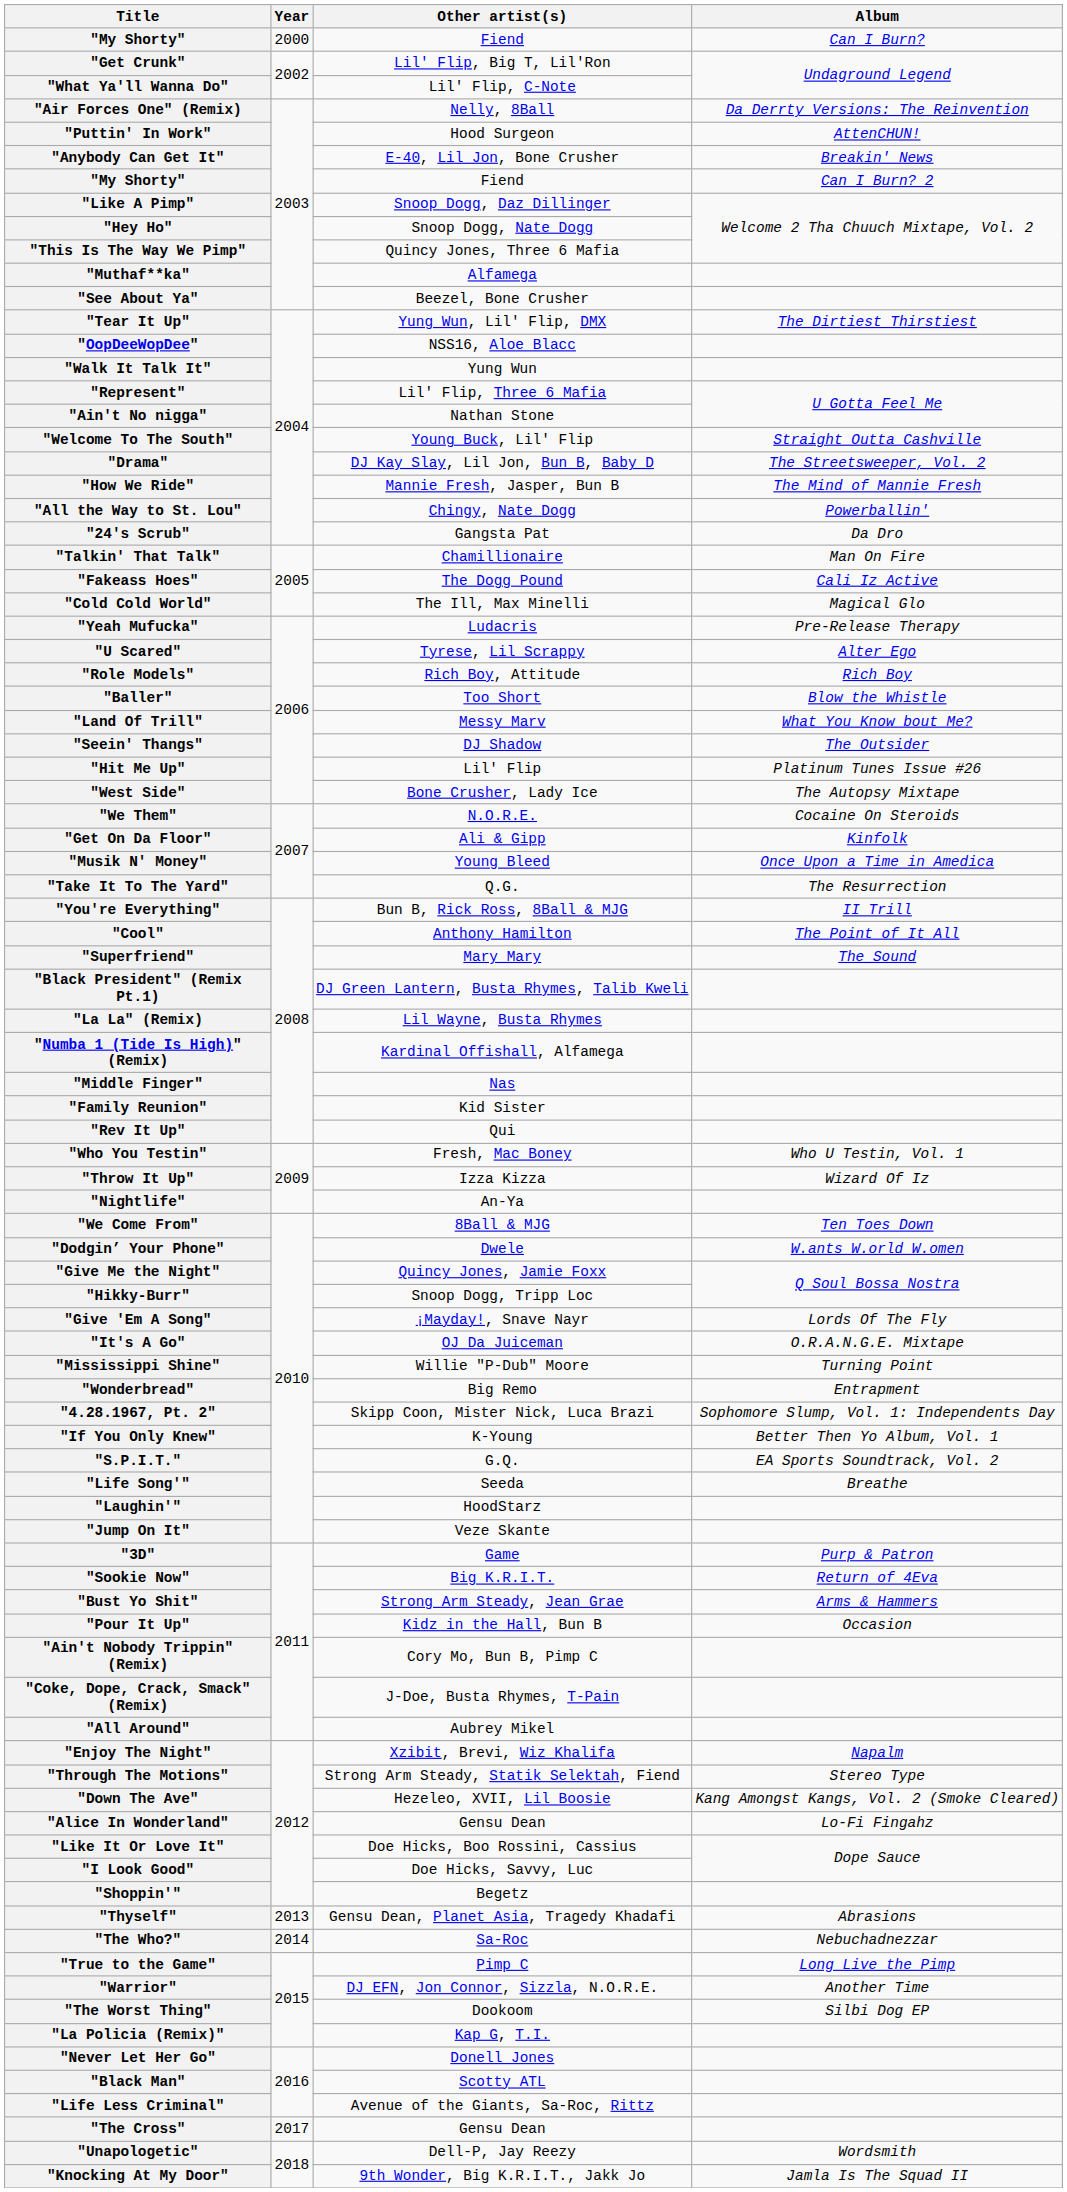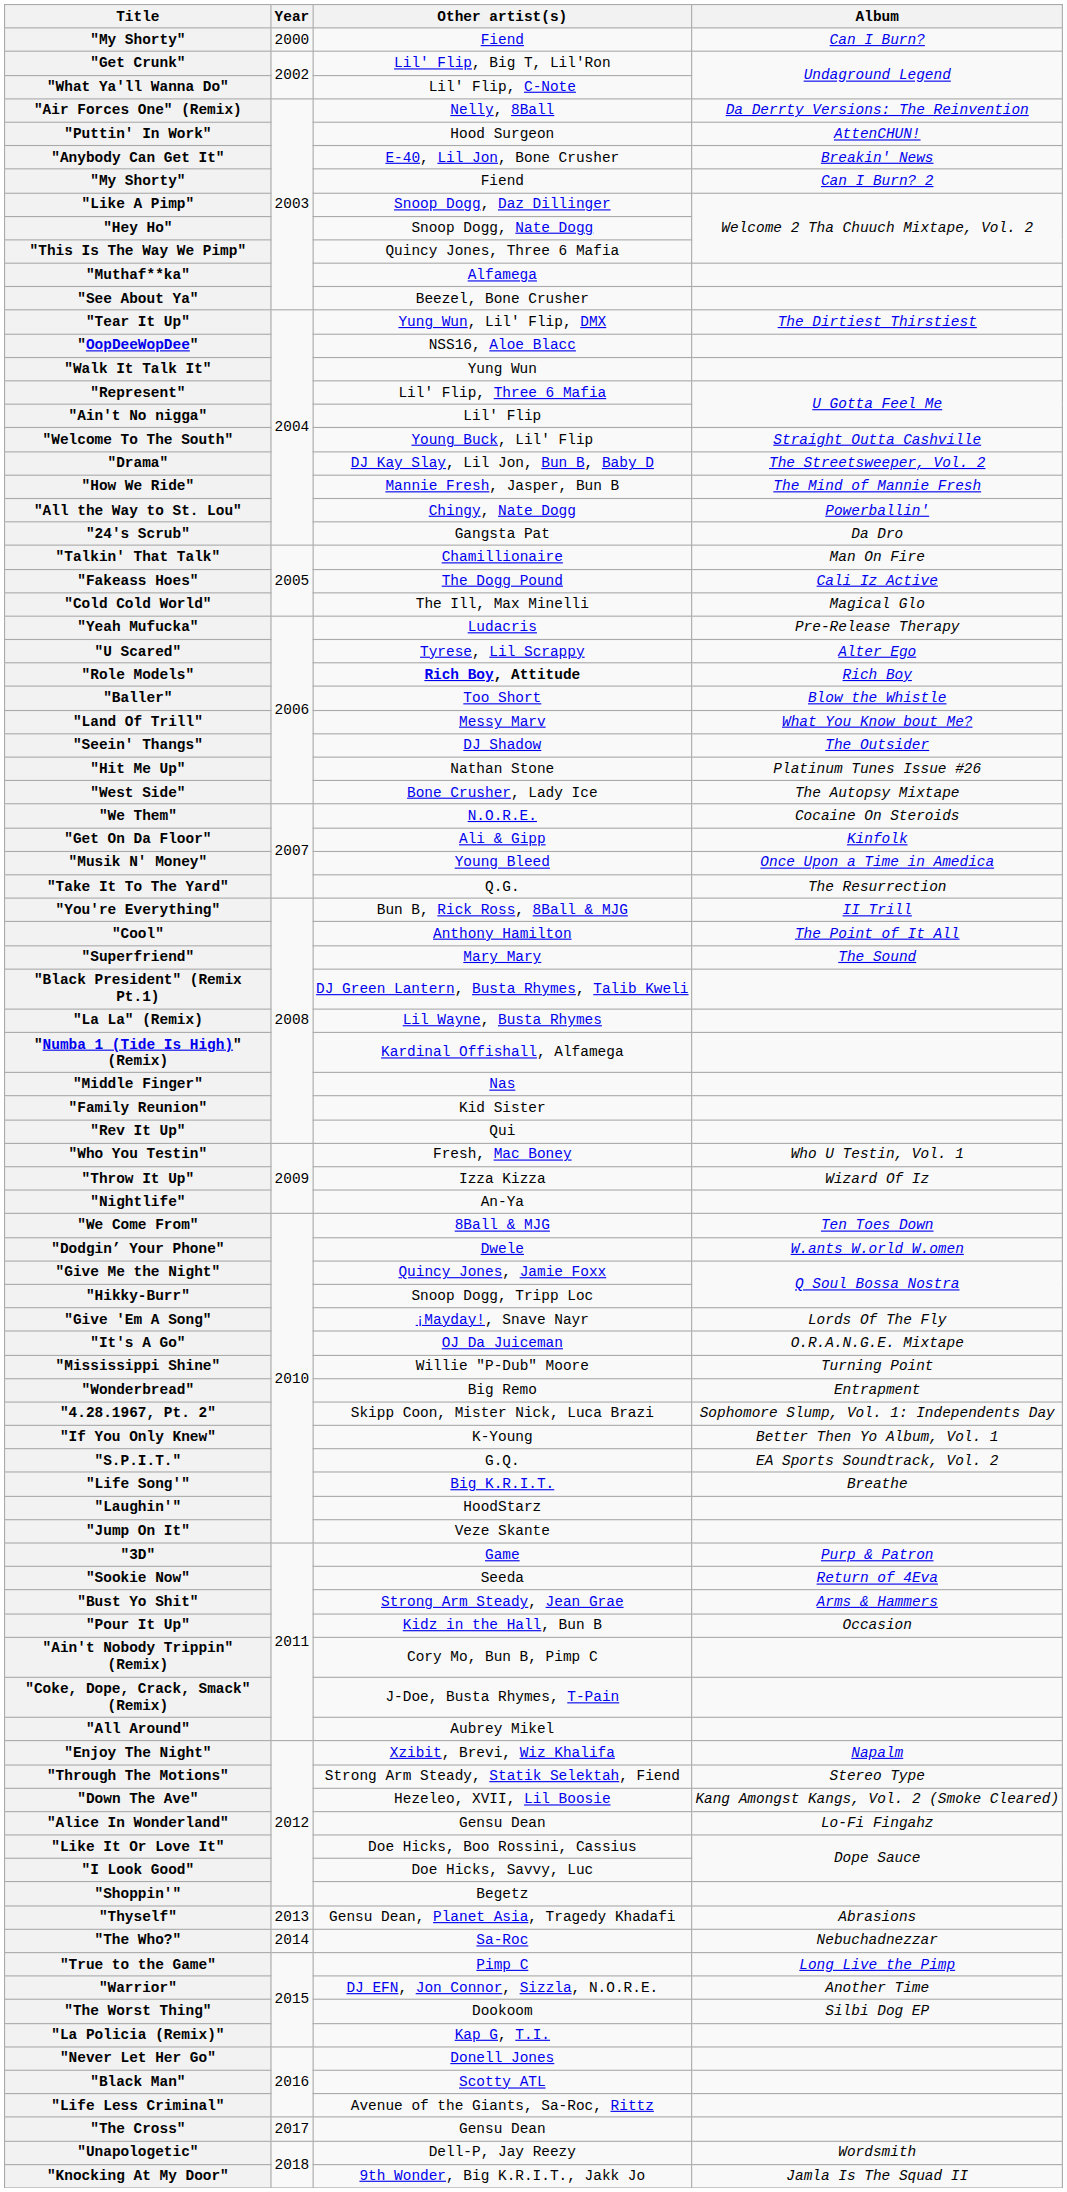"Ain't No nigga" | Other artist(s): Nathan Stone -> Lil' Flip
"Role Models" | Other artist(s): normal -> bold
"Hit Me Up" | Other artist(s): Lil' Flip -> Nathan Stone
"Life Song'" | Other artist(s): Seeda -> Big K.R.I.T.
"Sookie Now" | Other artist(s): Big K.R.I.T. -> Seeda
